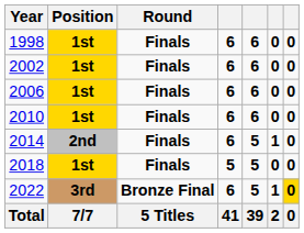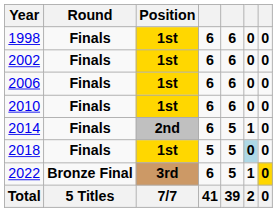columns swapped: Round <-> Position
2018 | column 6: no background -> lightblue background
